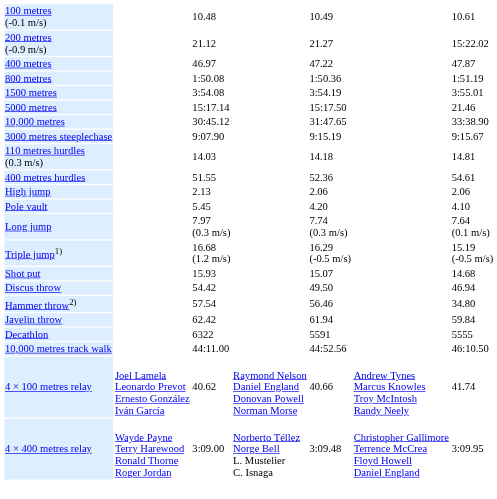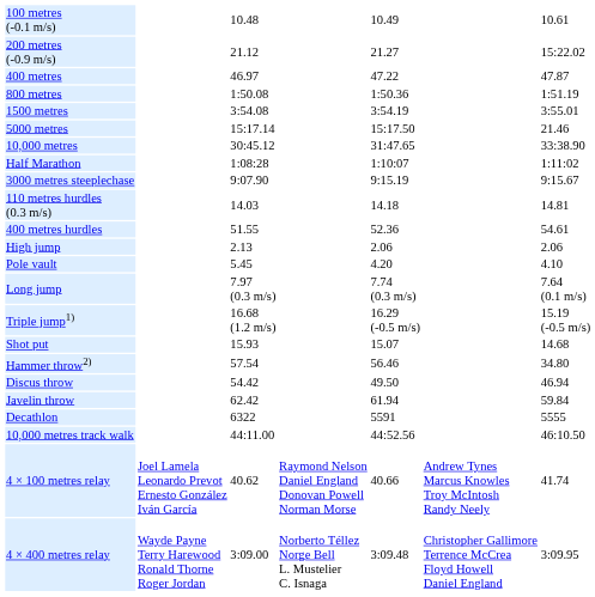+ row: Half Marathon | 1:08:28 | 1:10:07 | 1:11:02
rows swapped: Discus throw <-> Hammer throw2)
